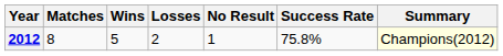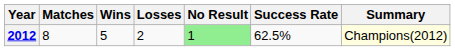2012 | No Result: no background -> lightgreen background
2012 | Success Rate: 75.8% -> 62.5%
